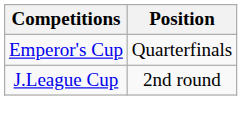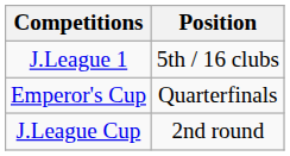+ row: J.League 1 | 5th / 16 clubs
